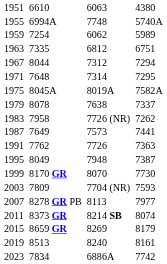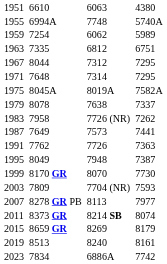1967 | column 7: 7294 -> 7295
